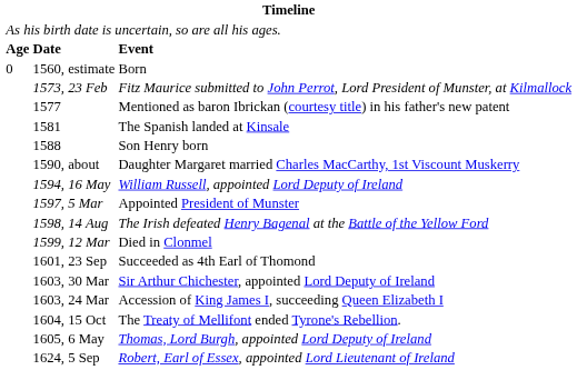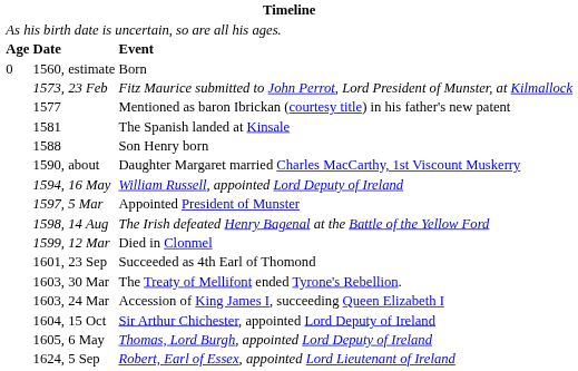1603, 30 Mar | column 3: Sir Arthur Chichester, appointed Lord Deputy of Ireland -> The Treaty of Mellifont ended Tyrone's Rebellion.
1604, 15 Oct | column 3: The Treaty of Mellifont ended Tyrone's Rebellion. -> Sir Arthur Chichester, appointed Lord Deputy of Ireland
